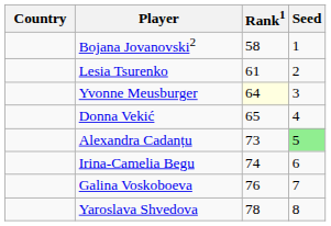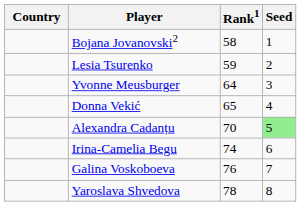Lesia Tsurenko | Rank1: 61 -> 59
Yvonne Meusburger | Rank1: lightyellow background -> no background
Alexandra Cadanțu | Rank1: 73 -> 70
